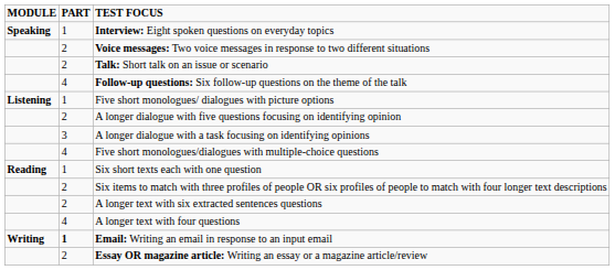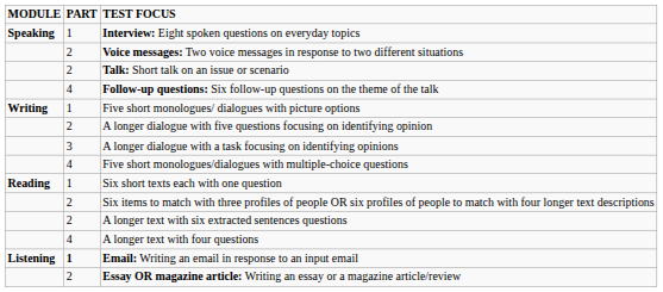Five short monologues/ dialogues with picture options | MODULE: Listening -> Writing
Email: Writing an email in response to an input email | MODULE: Writing -> Listening
